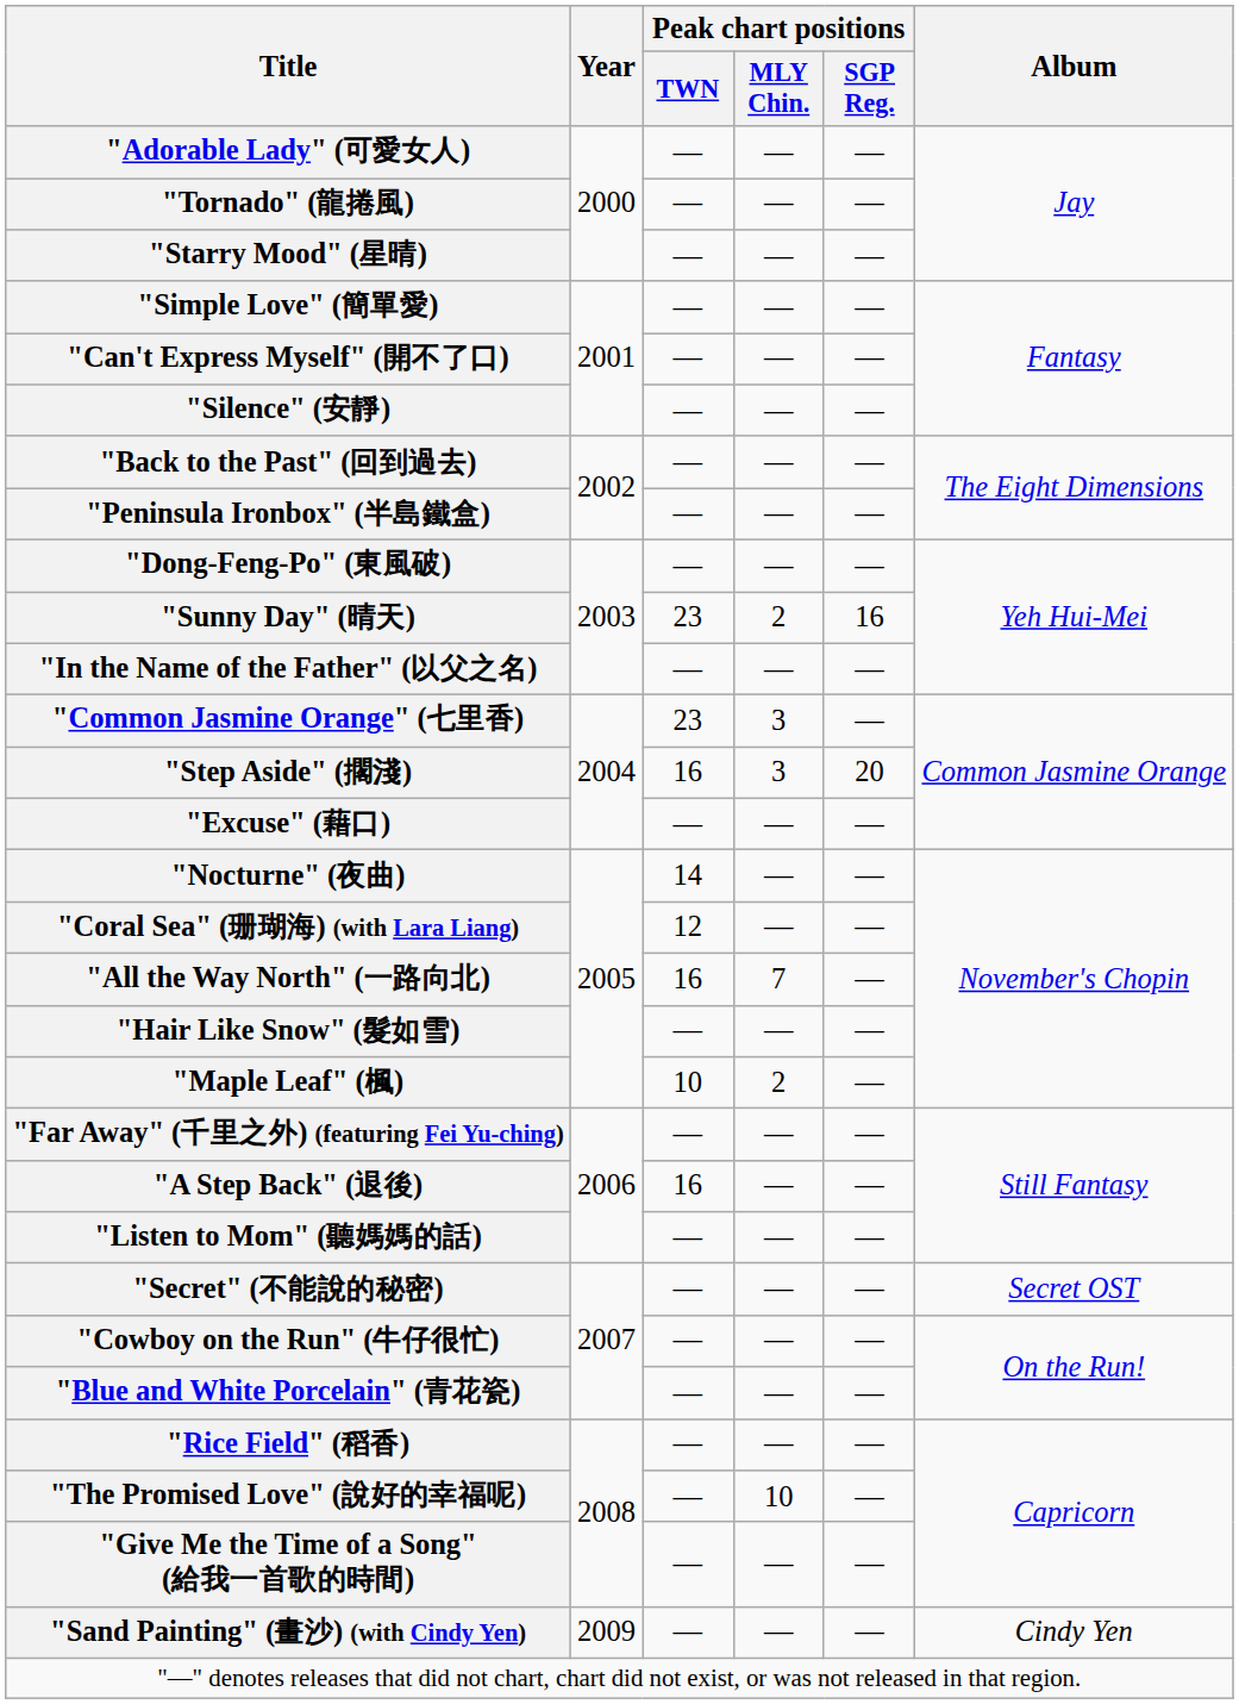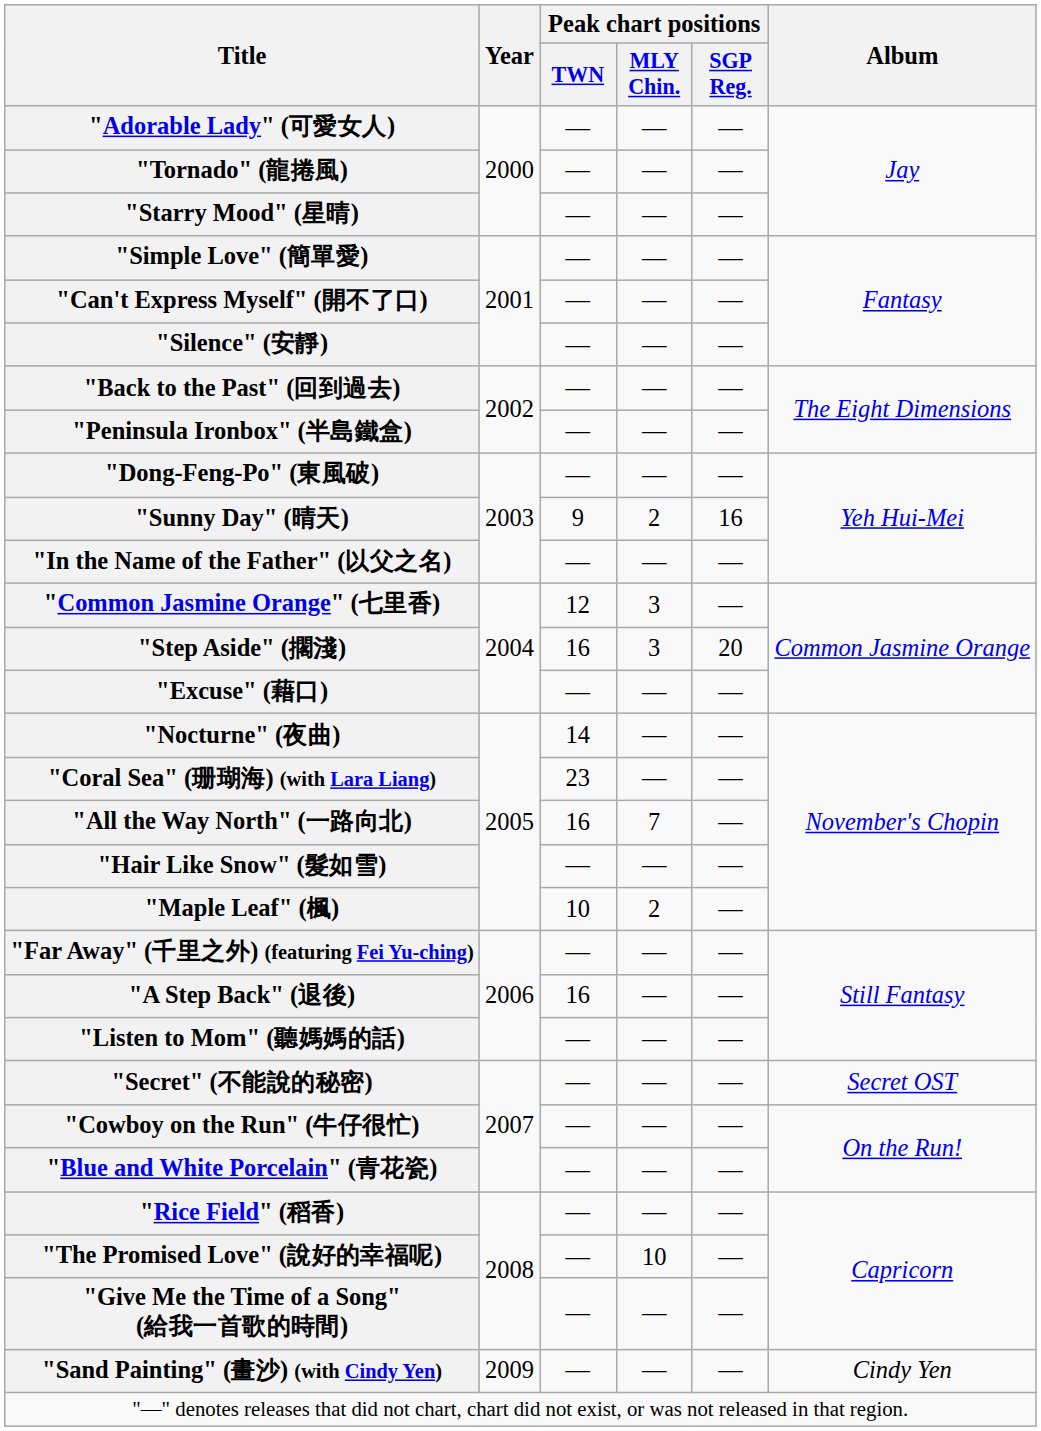"Sunny Day" (晴天) | Peak chart positions / TWN: 23 -> 9
"Common Jasmine Orange" (七里香) | Peak chart positions / TWN: 23 -> 12
"Coral Sea" (珊瑚海) (with Lara Liang) | Peak chart positions / TWN: 12 -> 23
